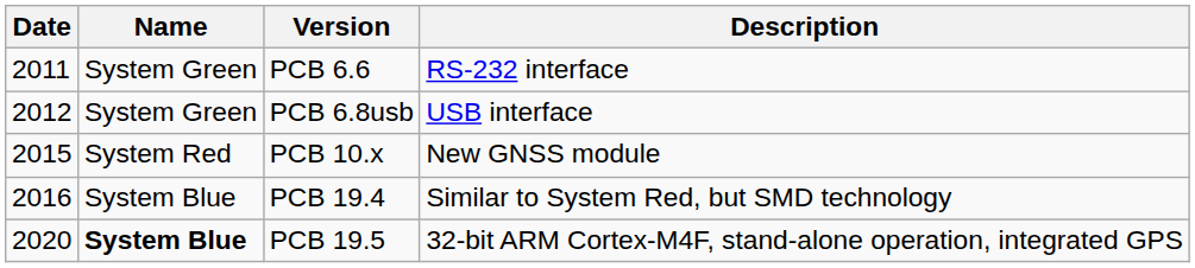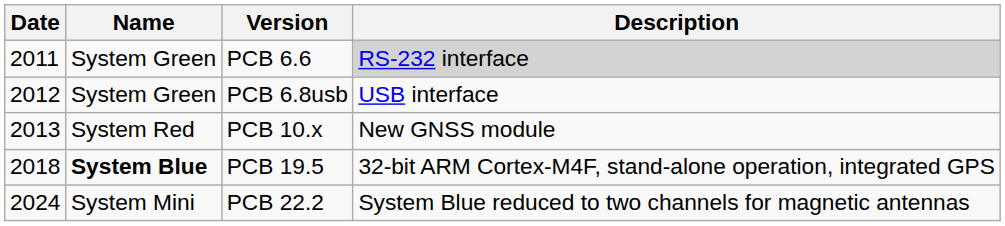PCB 6.6 | Description: no background -> lightgrey background
PCB 10.x | Date: 2015 -> 2013
- row: 2016 | System Blue | PCB 19.4 | Similar to System Red, but SMD technology
PCB 19.5 | Date: 2020 -> 2018
+ row: 2024 | System Mini | PCB 22.2 | System Blue reduced to two channels for magnetic antennas
